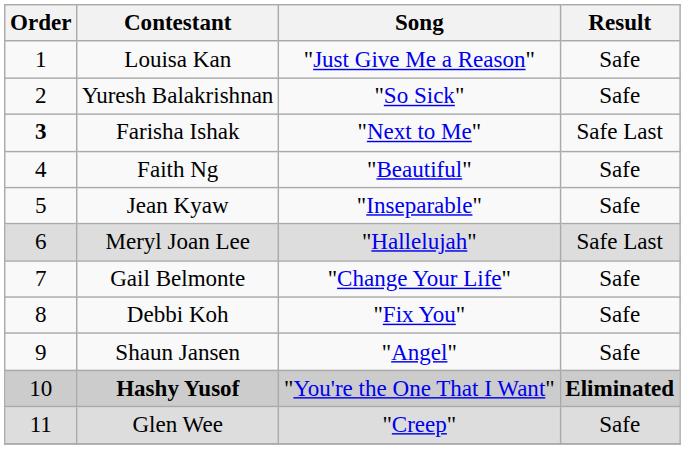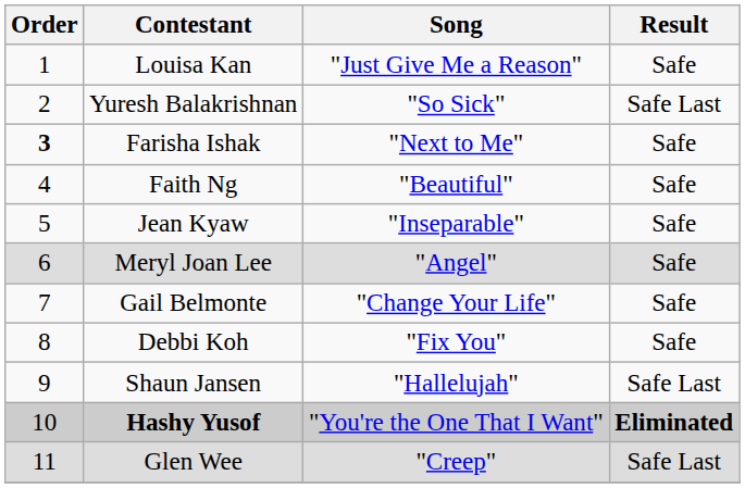Yuresh Balakrishnan | Result: Safe -> Safe Last
Farisha Ishak | Result: Safe Last -> Safe
Meryl Joan Lee | Song: "Hallelujah" -> "Angel"
Meryl Joan Lee | Result: Safe Last -> Safe
Shaun Jansen | Song: "Angel" -> "Hallelujah"
Shaun Jansen | Result: Safe -> Safe Last
Glen Wee | Result: Safe -> Safe Last
